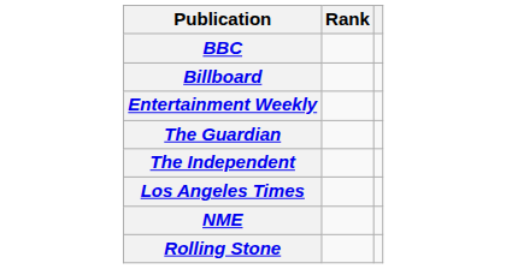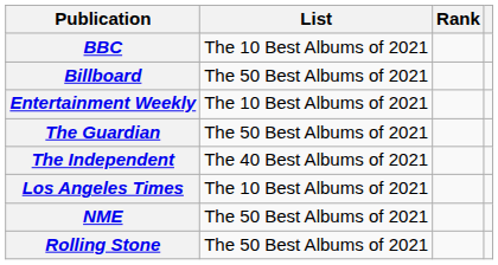+ column: List | The 10 Best Albums of 2021 | The 50 Best Albums of 2021 | The 10 Best Albums of 2021 | The 50 Best Albums of 2021 | The 40 Best Albums of 2021 | The 10 Best Albums of 2021 | The 50 Best Albums of 2021 | The 50 Best Albums of 2021
